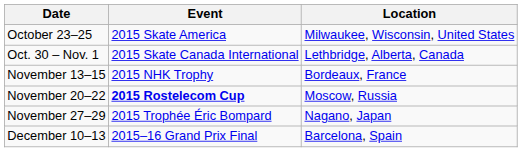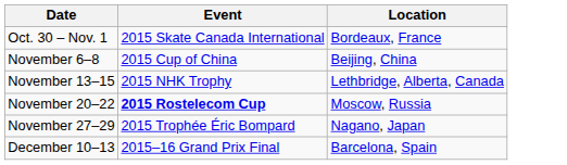- row: October 23–25 | 2015 Skate America | Milwaukee, Wisconsin, United States
Oct. 30 – Nov. 1 | Location: Lethbridge, Alberta, Canada -> Bordeaux, France
+ row: November 6–8 | 2015 Cup of China | Beijing, China
November 13–15 | Location: Bordeaux, France -> Lethbridge, Alberta, Canada
